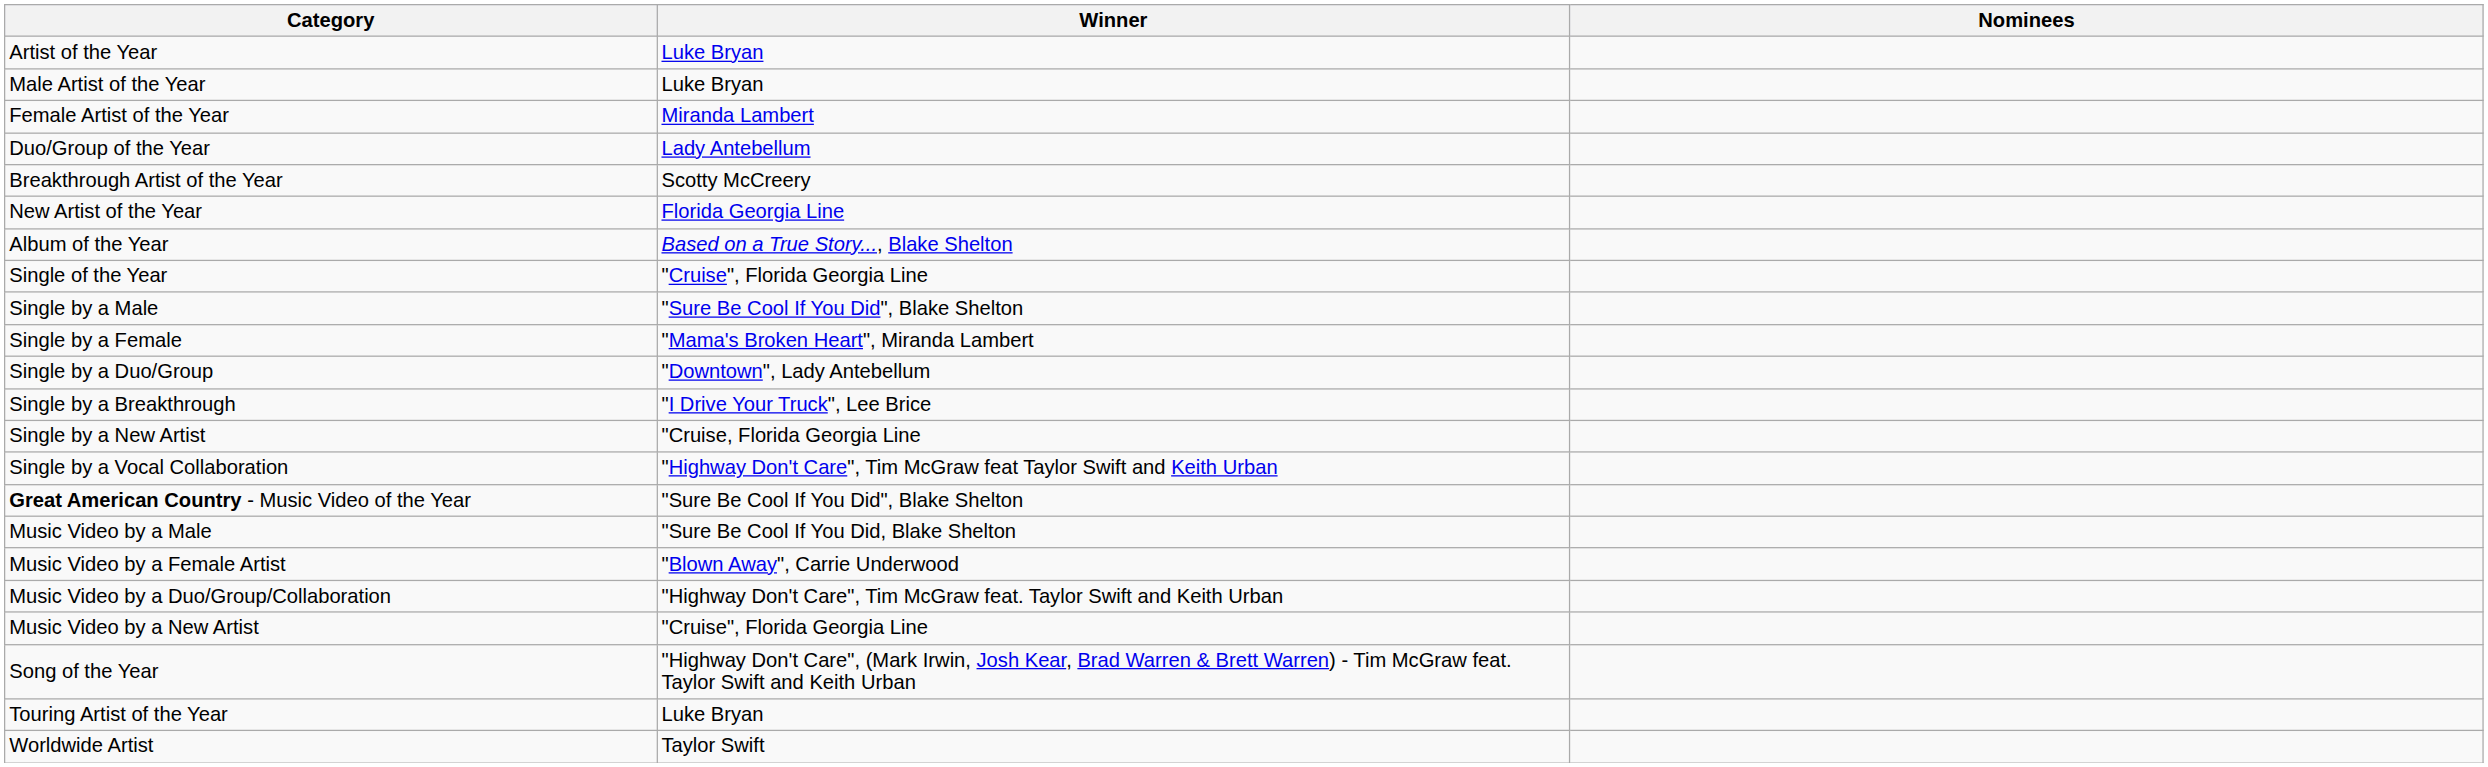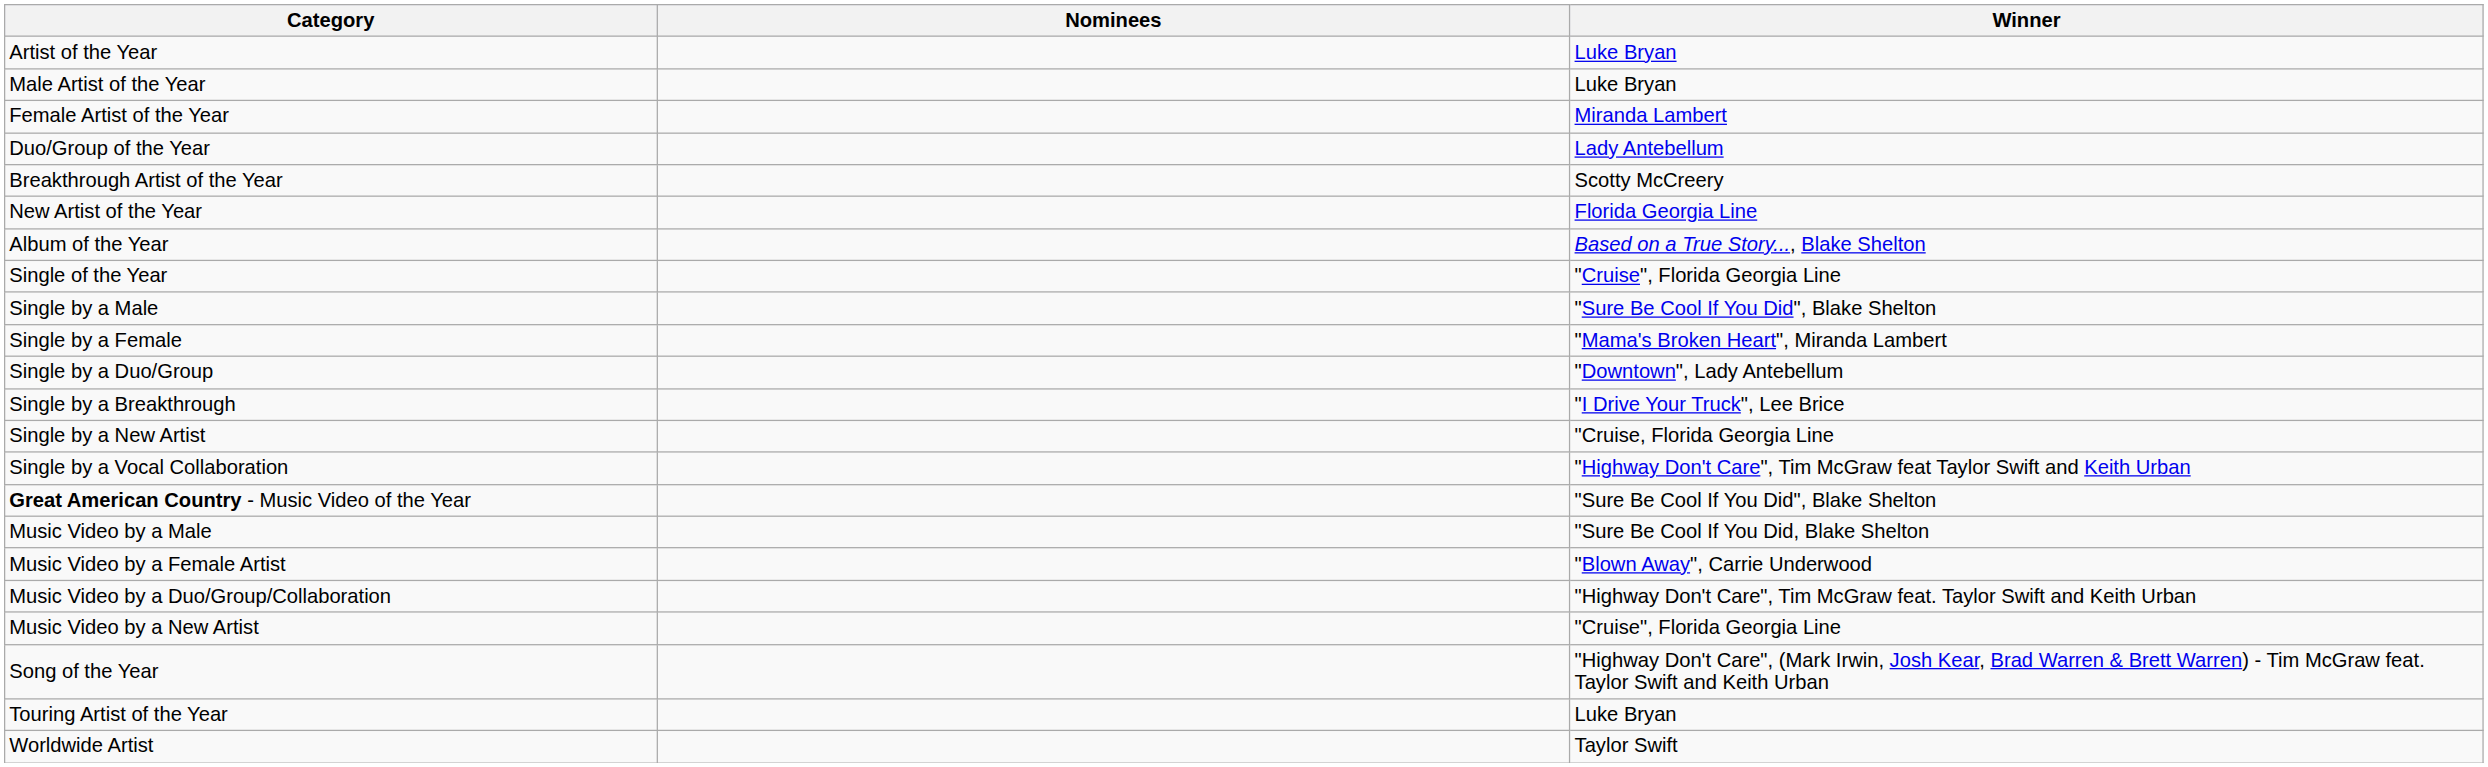columns swapped: Winner <-> Nominees
